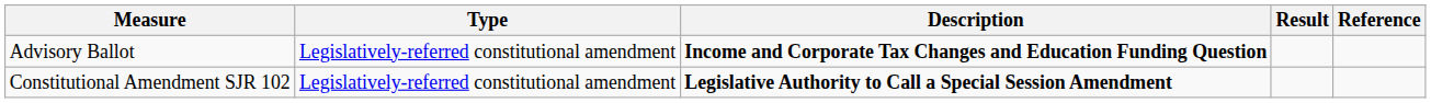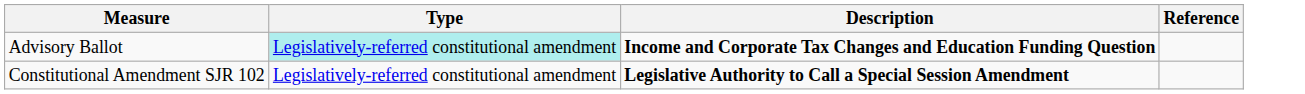- column: Result
Advisory Ballot | Type: no background -> paleturquoise background
